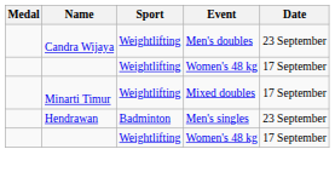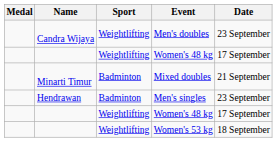Mixed doubles | Sport: Weightlifting -> Badminton
Mixed doubles | Date: 17 September -> 21 September
+ row: Weightlifting | Women's 53 kg | 18 September
